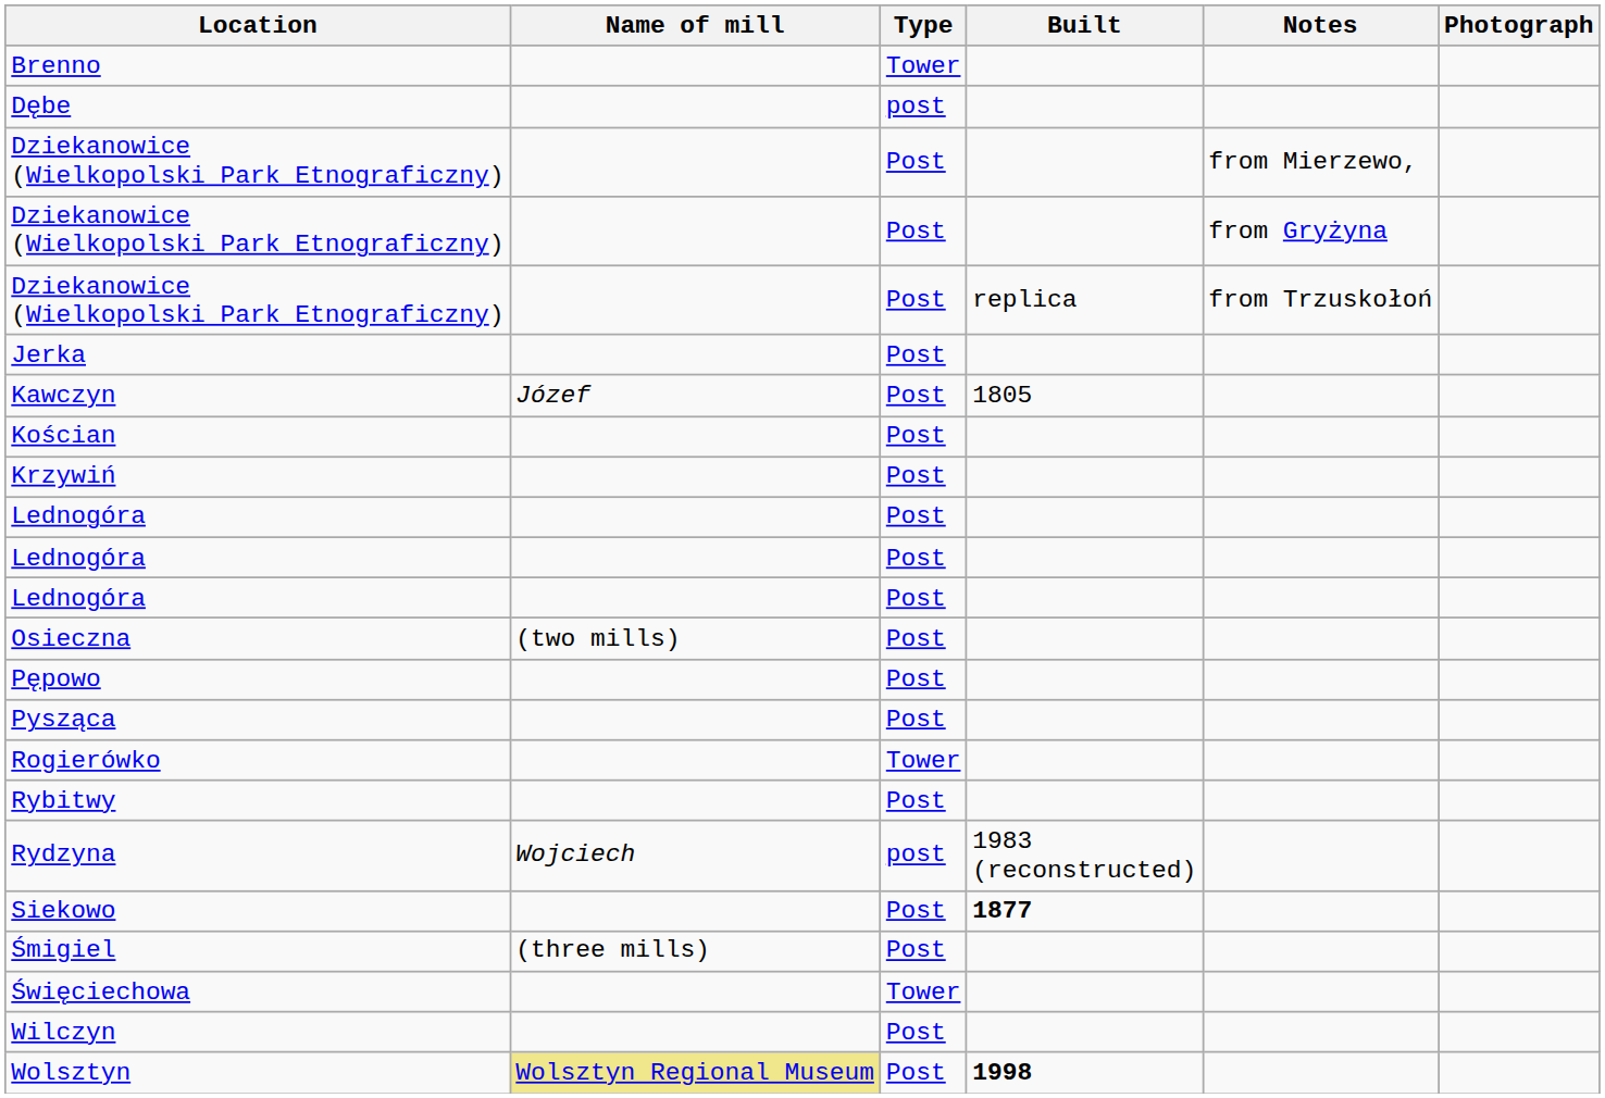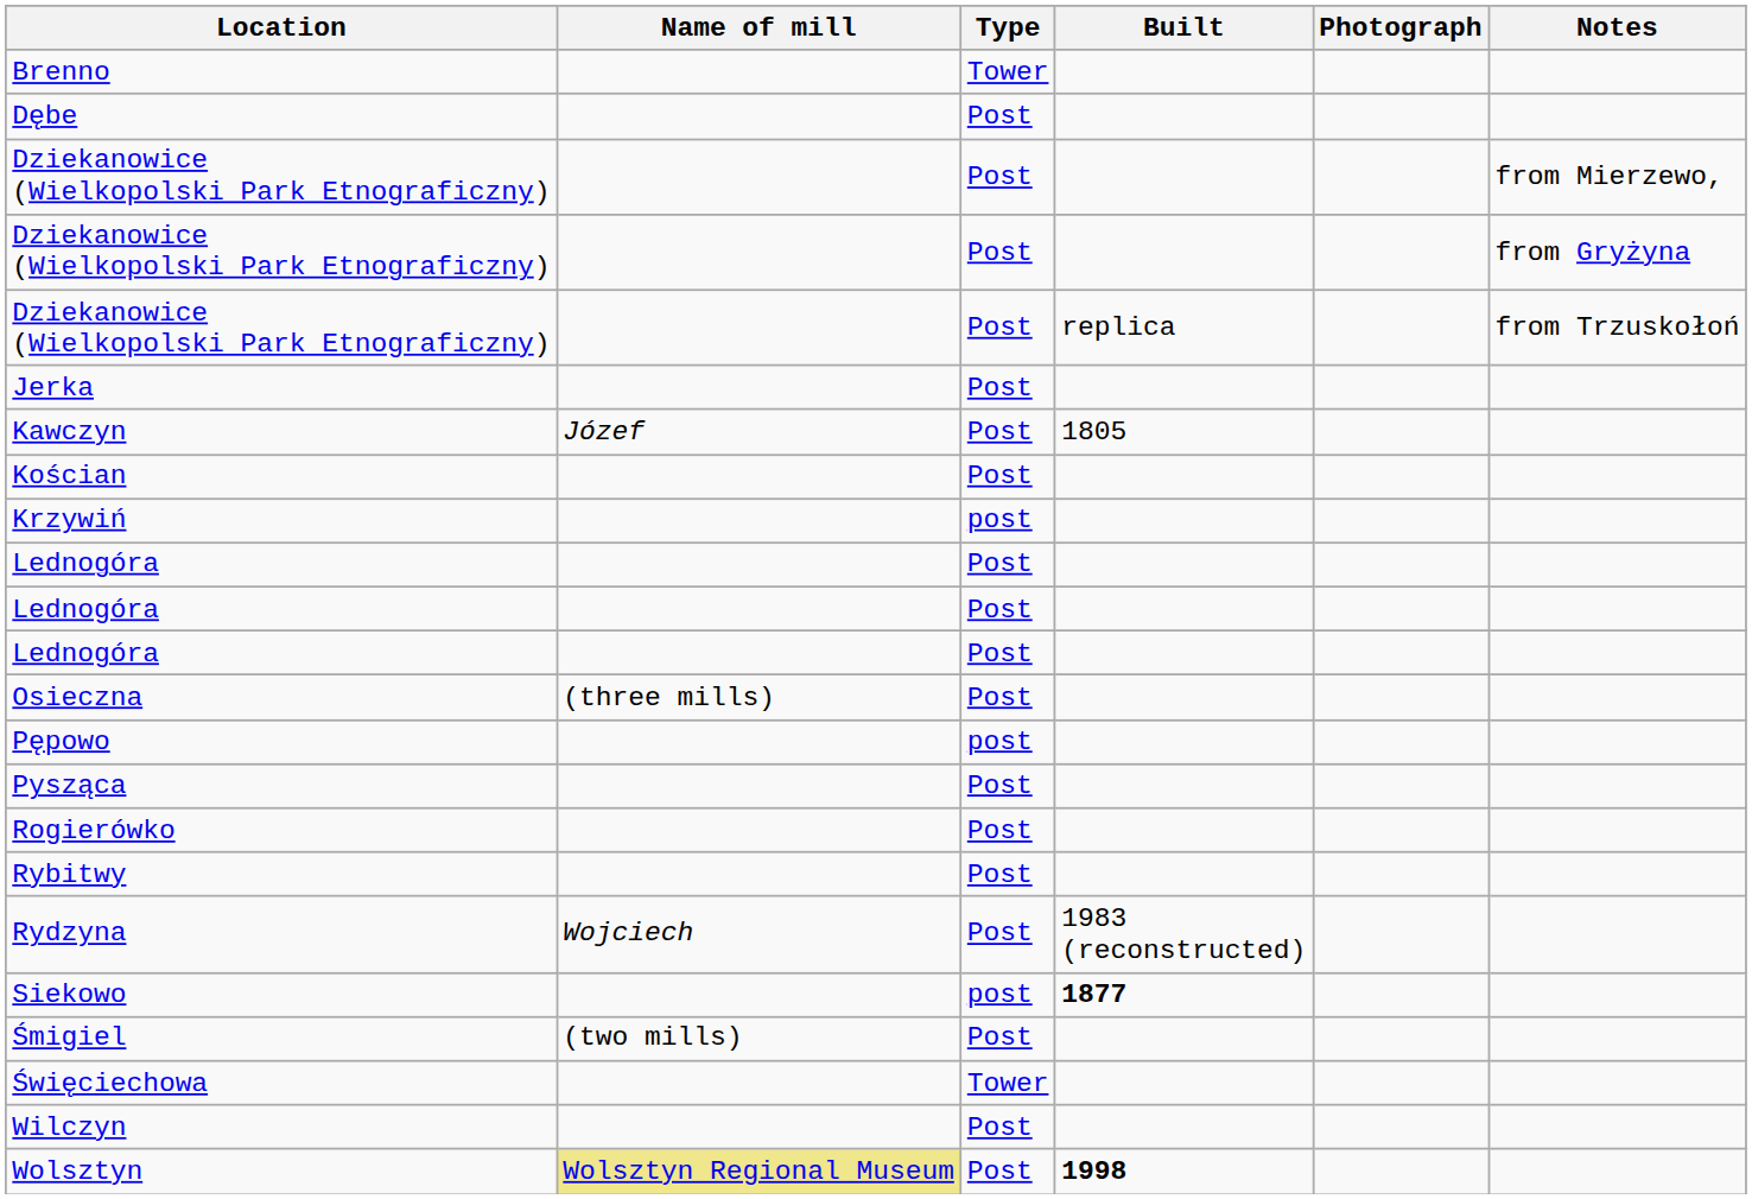columns swapped: Notes <-> Photograph
Dębe | Type: post -> Post
Krzywiń | Type: Post -> post
Osieczna | Name of mill: (two mills) -> (three mills)
Pępowo | Type: Post -> post
Rogierówko | Type: Tower -> Post
Rydzyna | Type: post -> Post
Siekowo | Type: Post -> post
Śmigiel | Name of mill: (three mills) -> (two mills)
